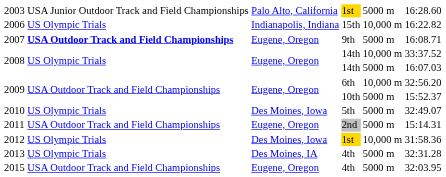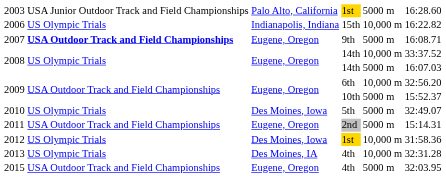2013 | column 5: 5000 m -> 10,000 m
